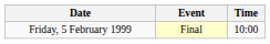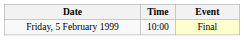columns swapped: Time <-> Event
